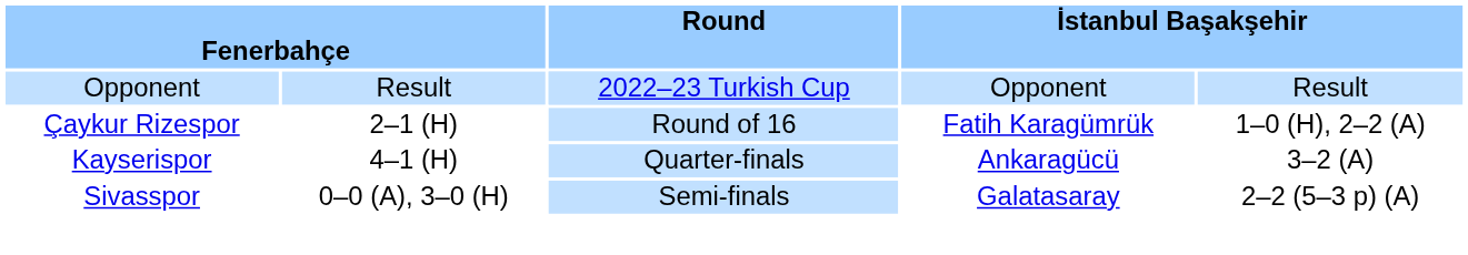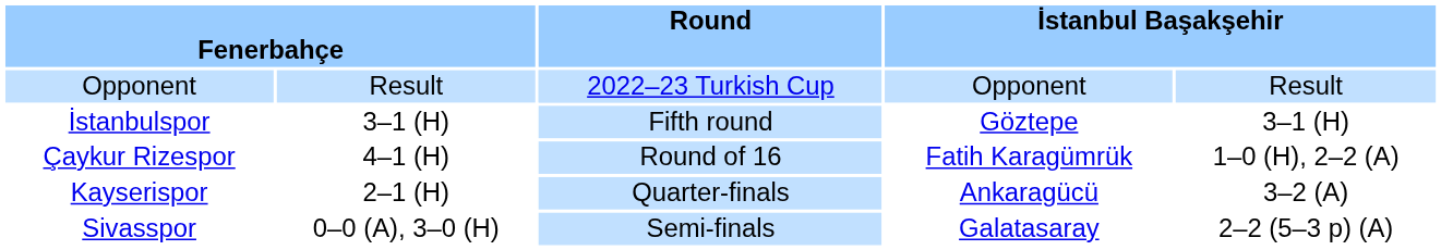+ row: İstanbulspor | 3–1 (H) | Fifth round | Göztepe | 3–1 (H)
Çaykur Rizespor | column 2: 2–1 (H) -> 4–1 (H)
Kayserispor | column 2: 4–1 (H) -> 2–1 (H)
